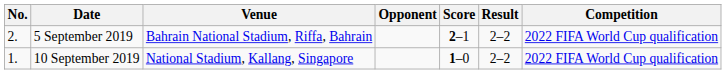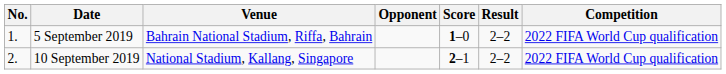5 September 2019 | No.: 2. -> 1.
5 September 2019 | Score: 2–1 -> 1–0
10 September 2019 | No.: 1. -> 2.
10 September 2019 | Score: 1–0 -> 2–1
